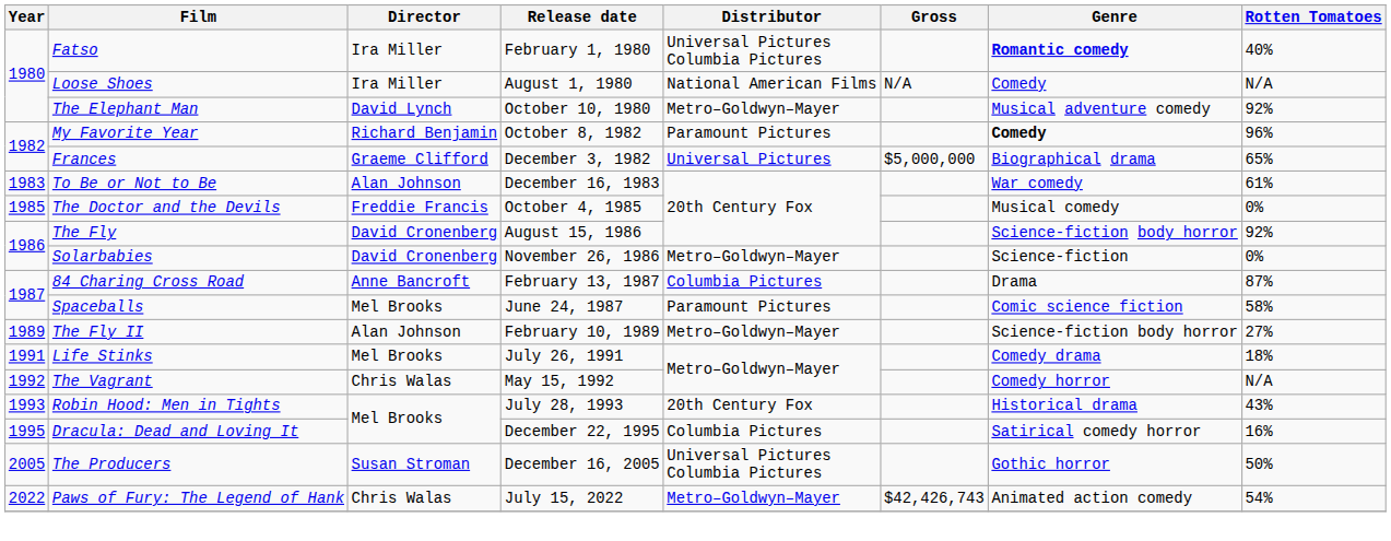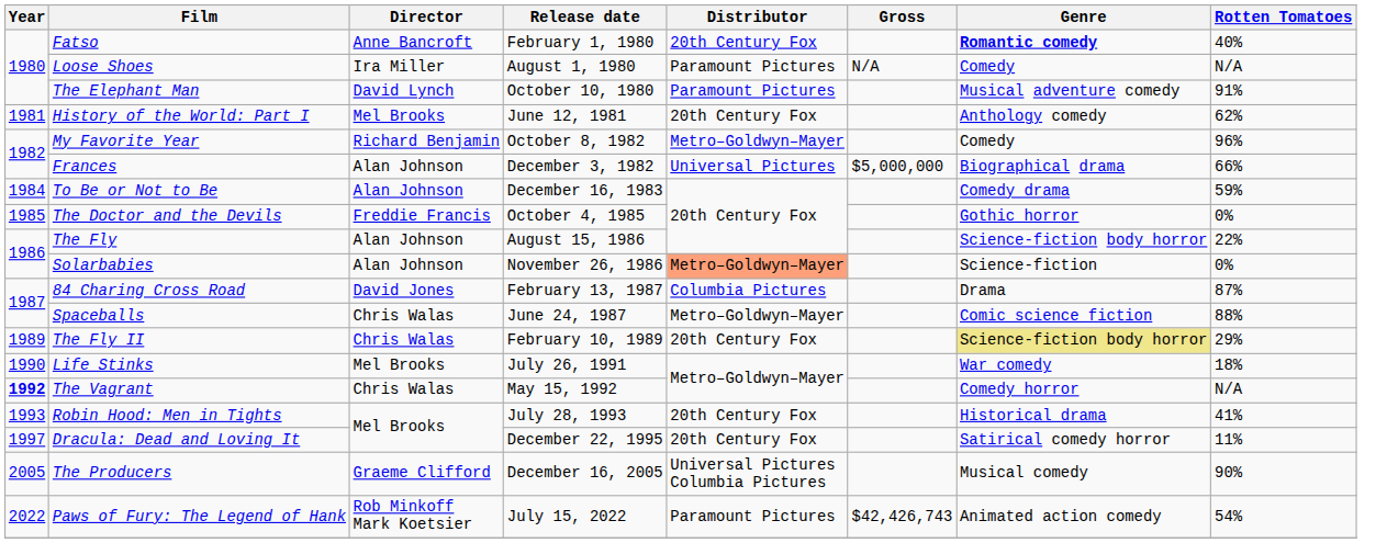Fatso | Director: Ira Miller -> Anne Bancroft
Fatso | Distributor: Universal Pictures Columbia Pictures -> 20th Century Fox
Loose Shoes | Distributor: National American Films -> Paramount Pictures
The Elephant Man | Distributor: Metro–Goldwyn–Mayer -> Paramount Pictures
The Elephant Man | Rotten Tomatoes: 92% -> 91%
+ row: 1981 | History of the World: Part I | Mel Brooks | June 12, 1981 | 20th Century Fox | Anthology comedy | 62%
My Favorite Year | Distributor: Paramount Pictures -> Metro–Goldwyn–Mayer
My Favorite Year | Genre: bold -> normal
Frances | Director: Graeme Clifford -> Alan Johnson
Frances | Rotten Tomatoes: 65% -> 66%
To Be or Not to Be | Year: 1983 -> 1984
To Be or Not to Be | Genre: War comedy -> Comedy drama
To Be or Not to Be | Rotten Tomatoes: 61% -> 59%
The Doctor and the Devils | Genre: Musical comedy -> Gothic horror
The Fly | Director: David Cronenberg -> Alan Johnson
The Fly | Rotten Tomatoes: 92% -> 22%
Solarbabies | Director: David Cronenberg -> Alan Johnson
Solarbabies | Distributor: no background -> lightsalmon background
84 Charing Cross Road | Director: Anne Bancroft -> David Jones
Spaceballs | Director: Mel Brooks -> Chris Walas
Spaceballs | Distributor: Paramount Pictures -> Metro–Goldwyn–Mayer
Spaceballs | Rotten Tomatoes: 58% -> 88%
The Fly II | Director: Alan Johnson -> Chris Walas
The Fly II | Distributor: Metro–Goldwyn–Mayer -> 20th Century Fox
The Fly II | Genre: no background -> khaki background
The Fly II | Rotten Tomatoes: 27% -> 29%
Life Stinks | Year: 1991 -> 1990
Life Stinks | Genre: Comedy drama -> War comedy
The Vagrant | Year: normal -> bold
Robin Hood: Men in Tights | Rotten Tomatoes: 43% -> 41%
Dracula: Dead and Loving It | Year: 1995 -> 1997
Dracula: Dead and Loving It | Distributor: Columbia Pictures -> 20th Century Fox
Dracula: Dead and Loving It | Rotten Tomatoes: 16% -> 11%
The Producers | Director: Susan Stroman -> Graeme Clifford
The Producers | Genre: Gothic horror -> Musical comedy
The Producers | Rotten Tomatoes: 50% -> 90%
Paws of Fury: The Legend of Hank | Director: Chris Walas -> Rob Minkoff Mark Koetsier
Paws of Fury: The Legend of Hank | Distributor: Metro–Goldwyn–Mayer -> Paramount Pictures
